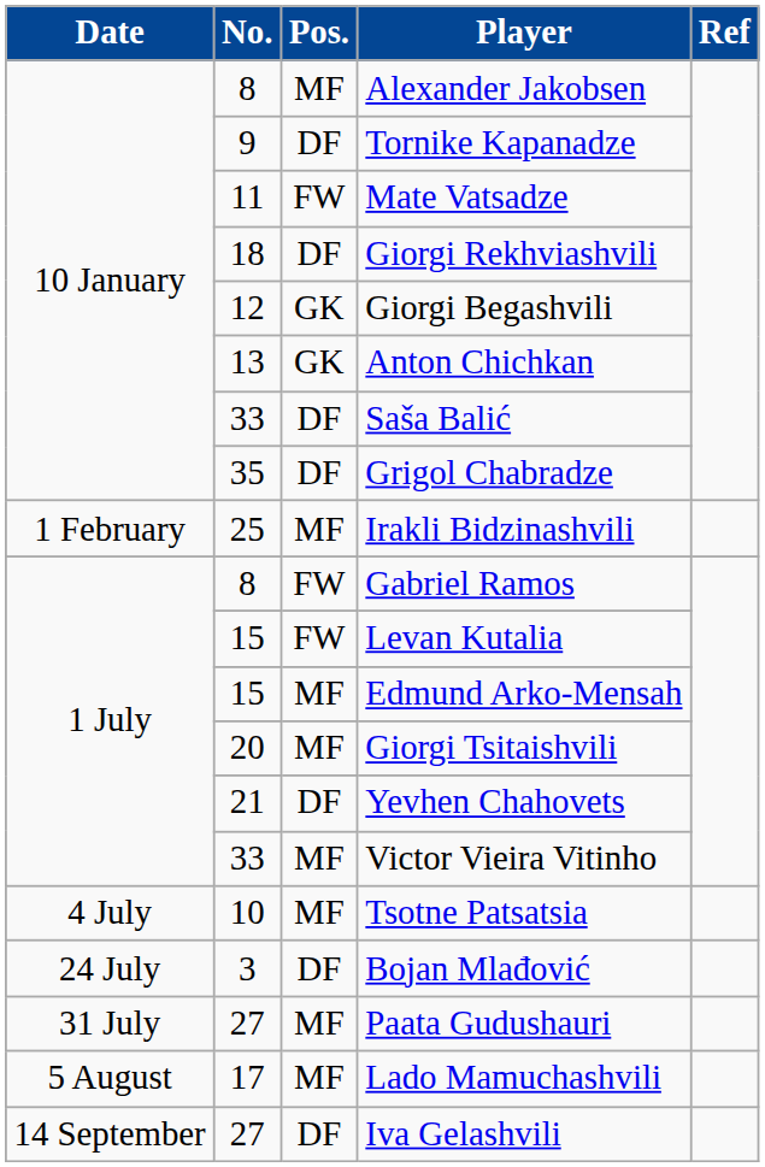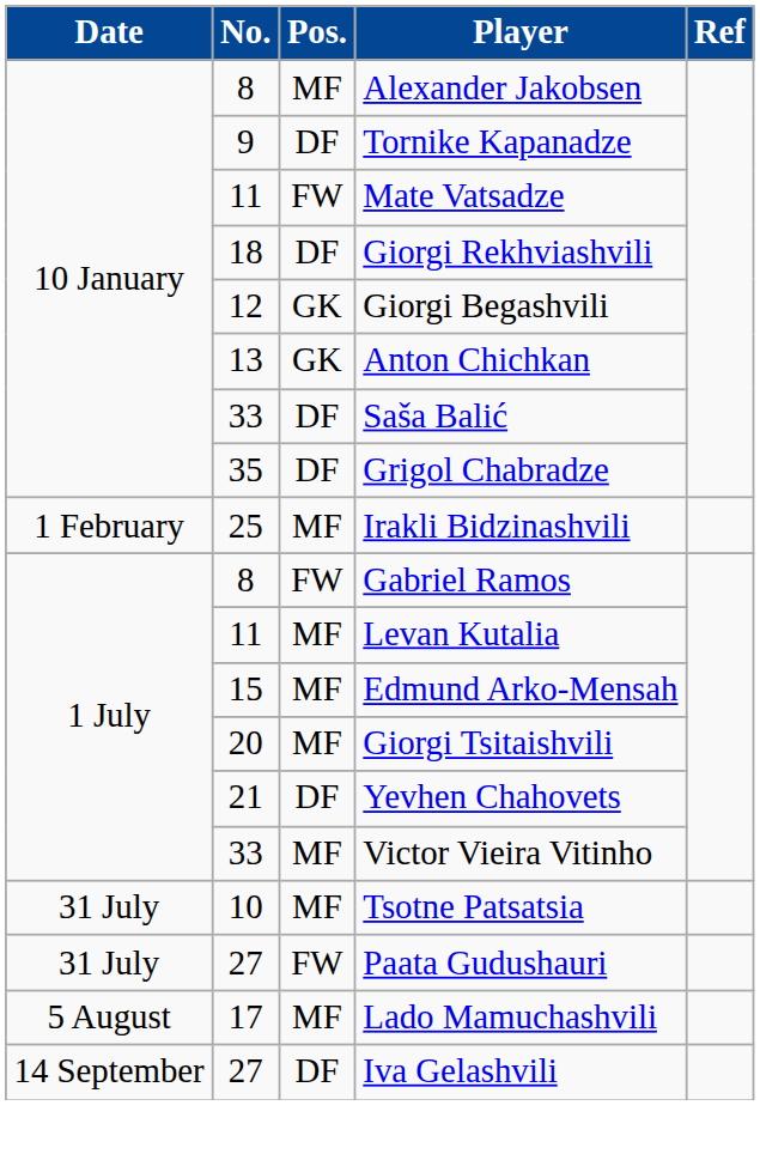Levan Kutalia | No.: 15 -> 11
Levan Kutalia | Pos.: FW -> MF
Tsotne Patsatsia | Date: 4 July -> 31 July
- row: 24 July | 3 | DF | Bojan Mlađović
Paata Gudushauri | Pos.: MF -> FW
